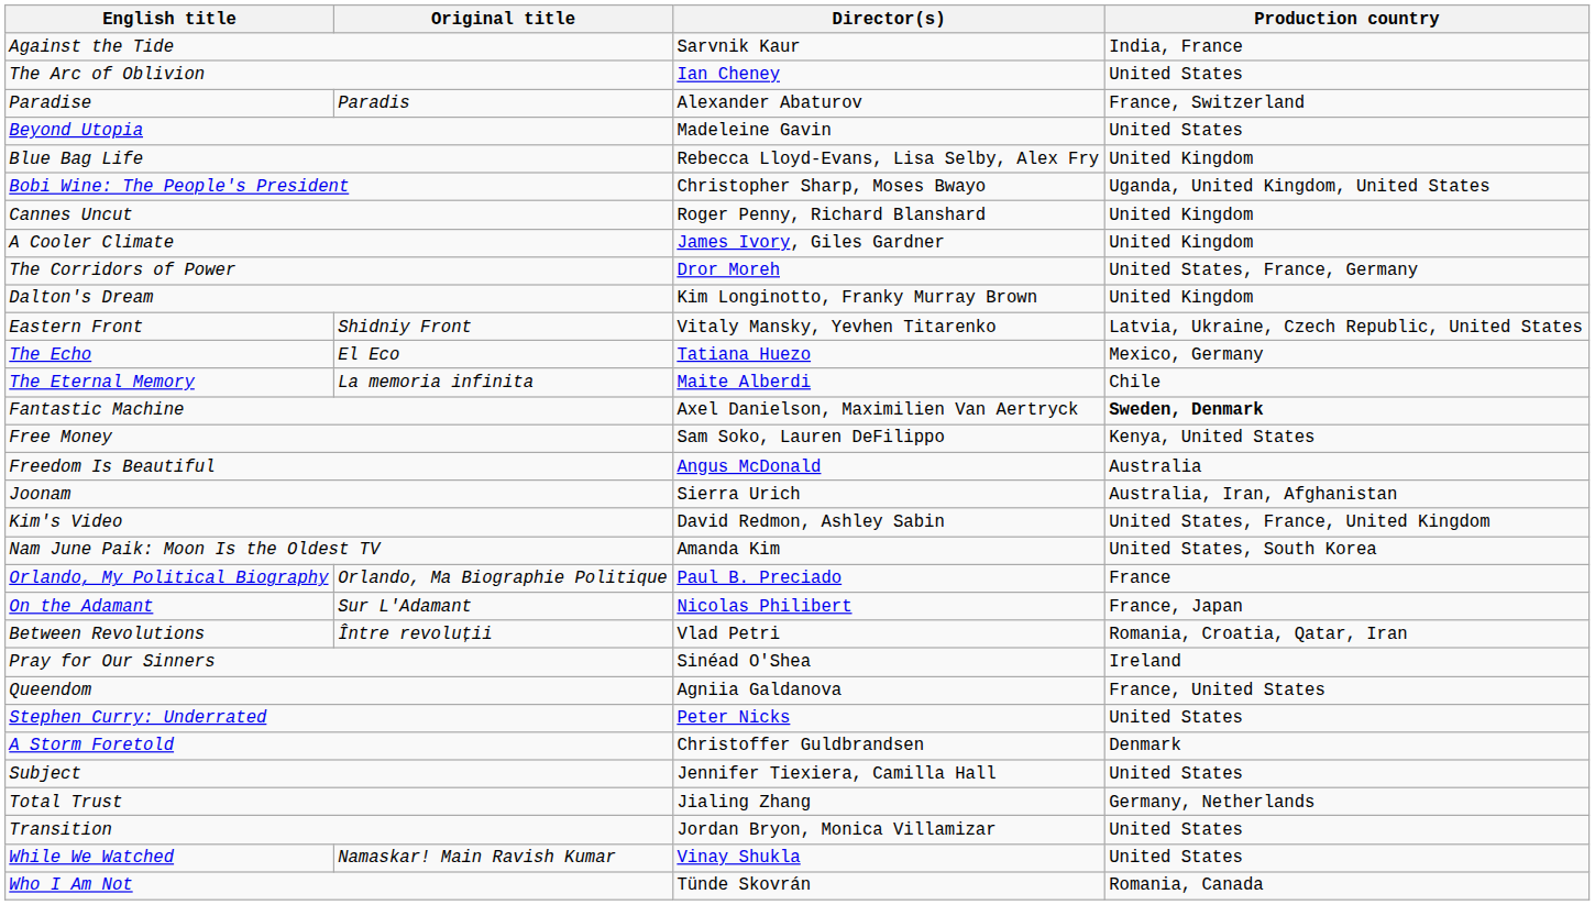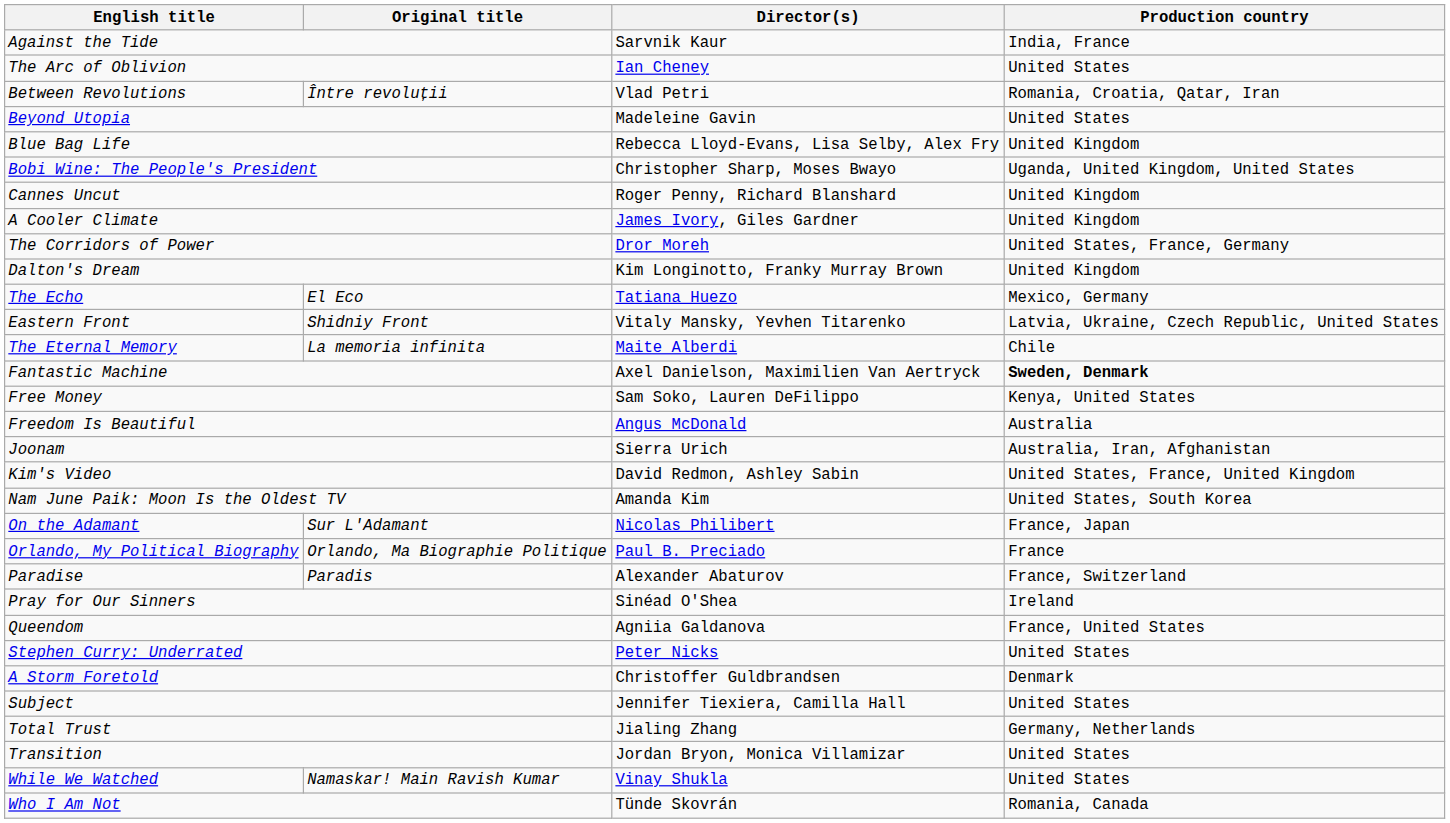rows swapped: Between Revolutions <-> Paradise
rows swapped: Eastern Front <-> The Echo
rows swapped: On the Adamant <-> Orlando, My Political Biography
